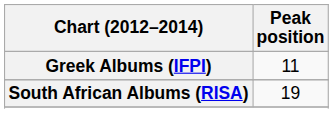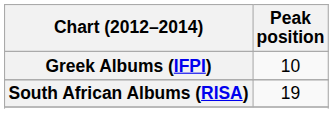Greek Albums (IFPI) | Peak position: 11 -> 10
